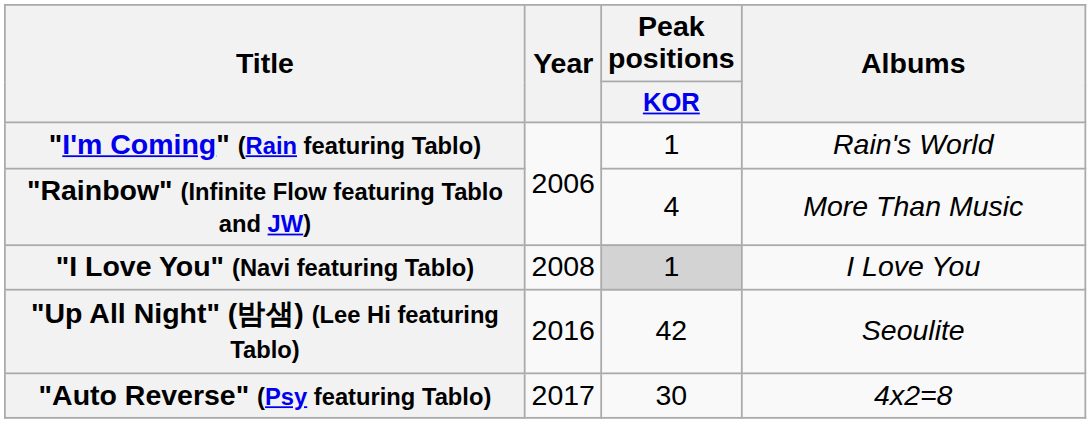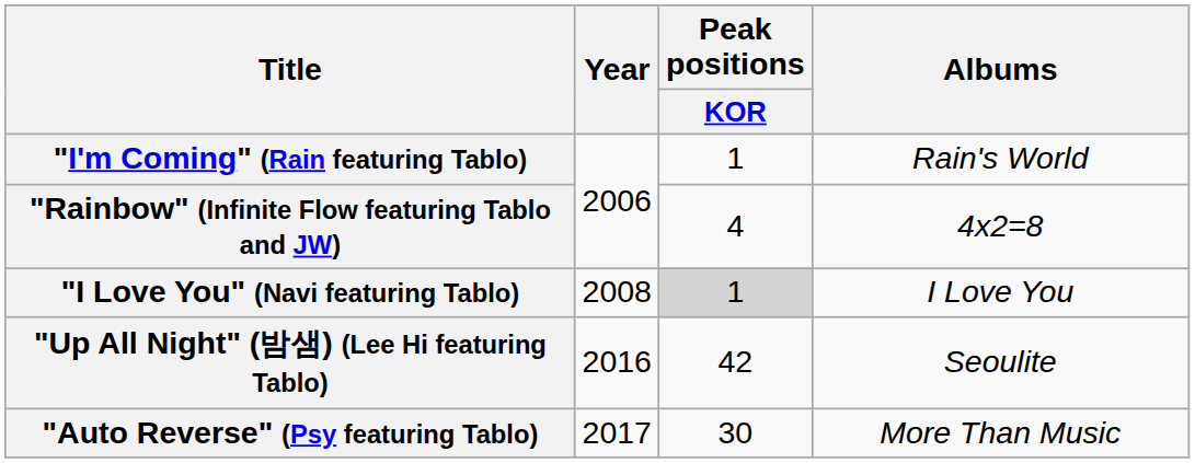"Rainbow" (Infinite Flow featuring Tablo and JW) | Albums: More Than Music -> 4x2=8
"Auto Reverse" (Psy featuring Tablo) | Albums: 4x2=8 -> More Than Music
